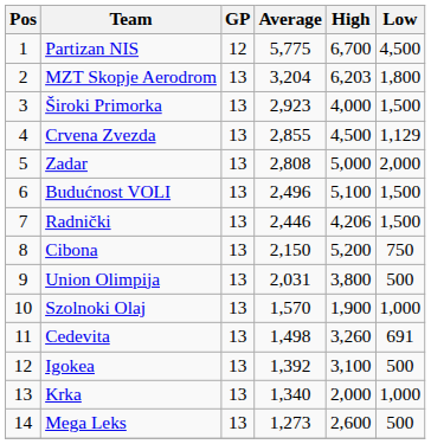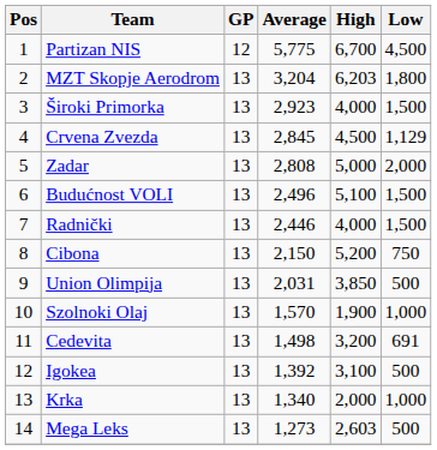Crvena Zvezda | Average: 2,855 -> 2,845
Radnički | High: 4,206 -> 4,000
Union Olimpija | High: 3,800 -> 3,850
Cedevita | High: 3,260 -> 3,200
Mega Leks | High: 2,600 -> 2,603
